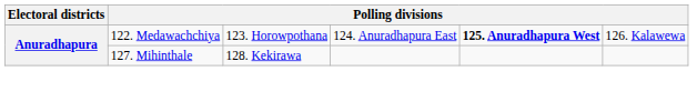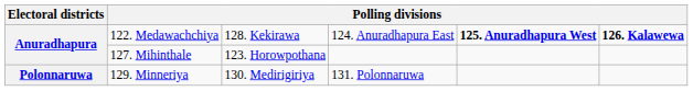122. Medawachchiya | column 3: 123. Horowpothana -> 128. Kekirawa
122. Medawachchiya | column 6: normal -> bold
127. Mihinthale | column 3: 128. Kekirawa -> 123. Horowpothana
+ row: Polonnaruwa | 129. Minneriya | 130. Medirigiriya | 131. Polonnaruwa
